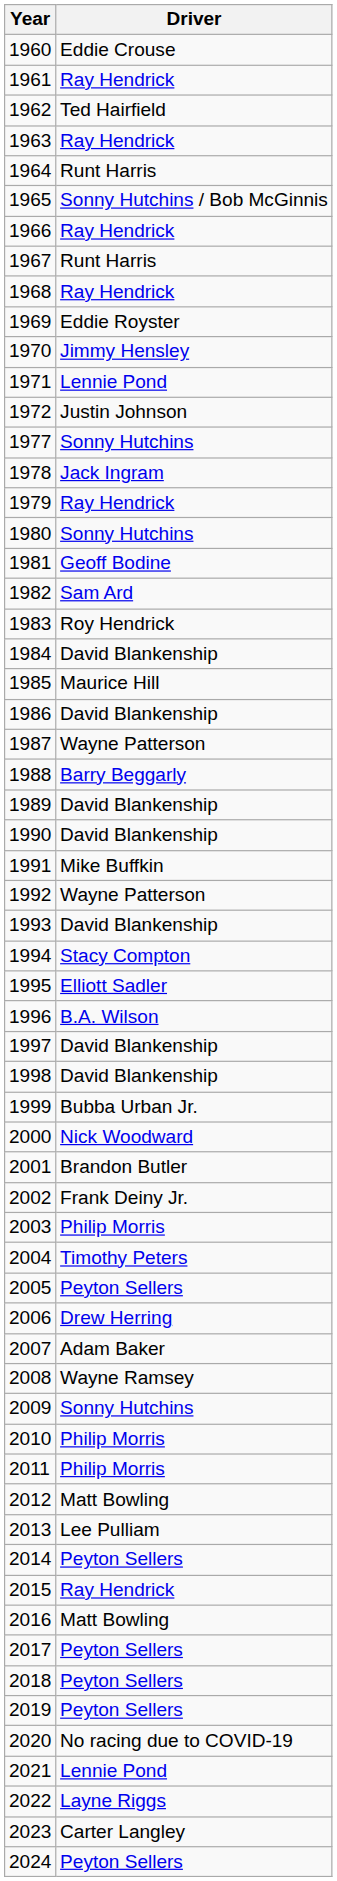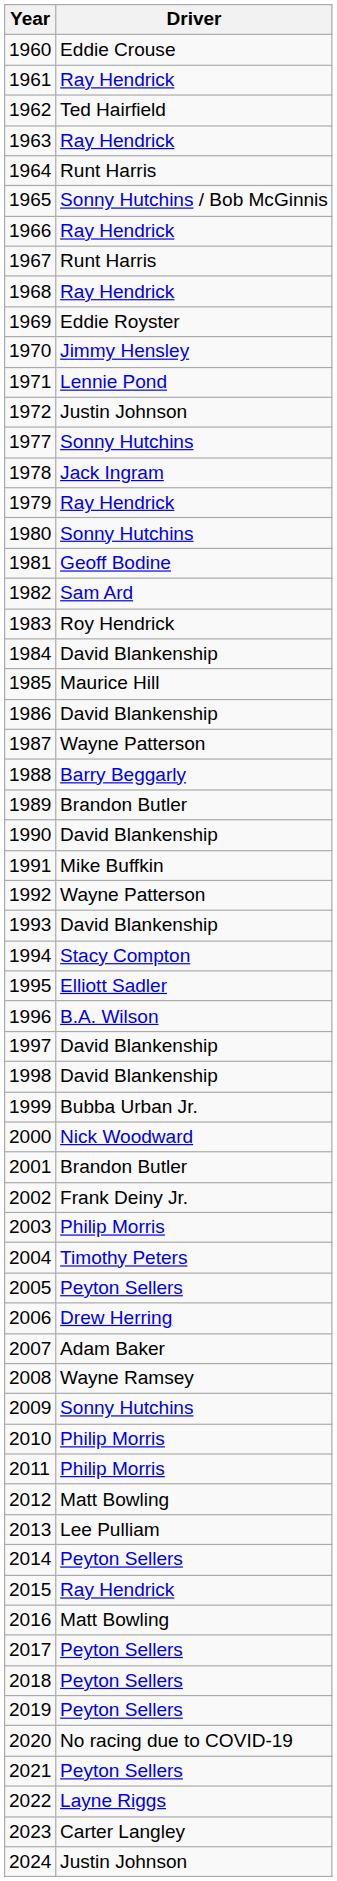1989 | Driver: David Blankenship -> Brandon Butler
2021 | Driver: Lennie Pond -> Peyton Sellers
2024 | Driver: Peyton Sellers -> Justin Johnson
